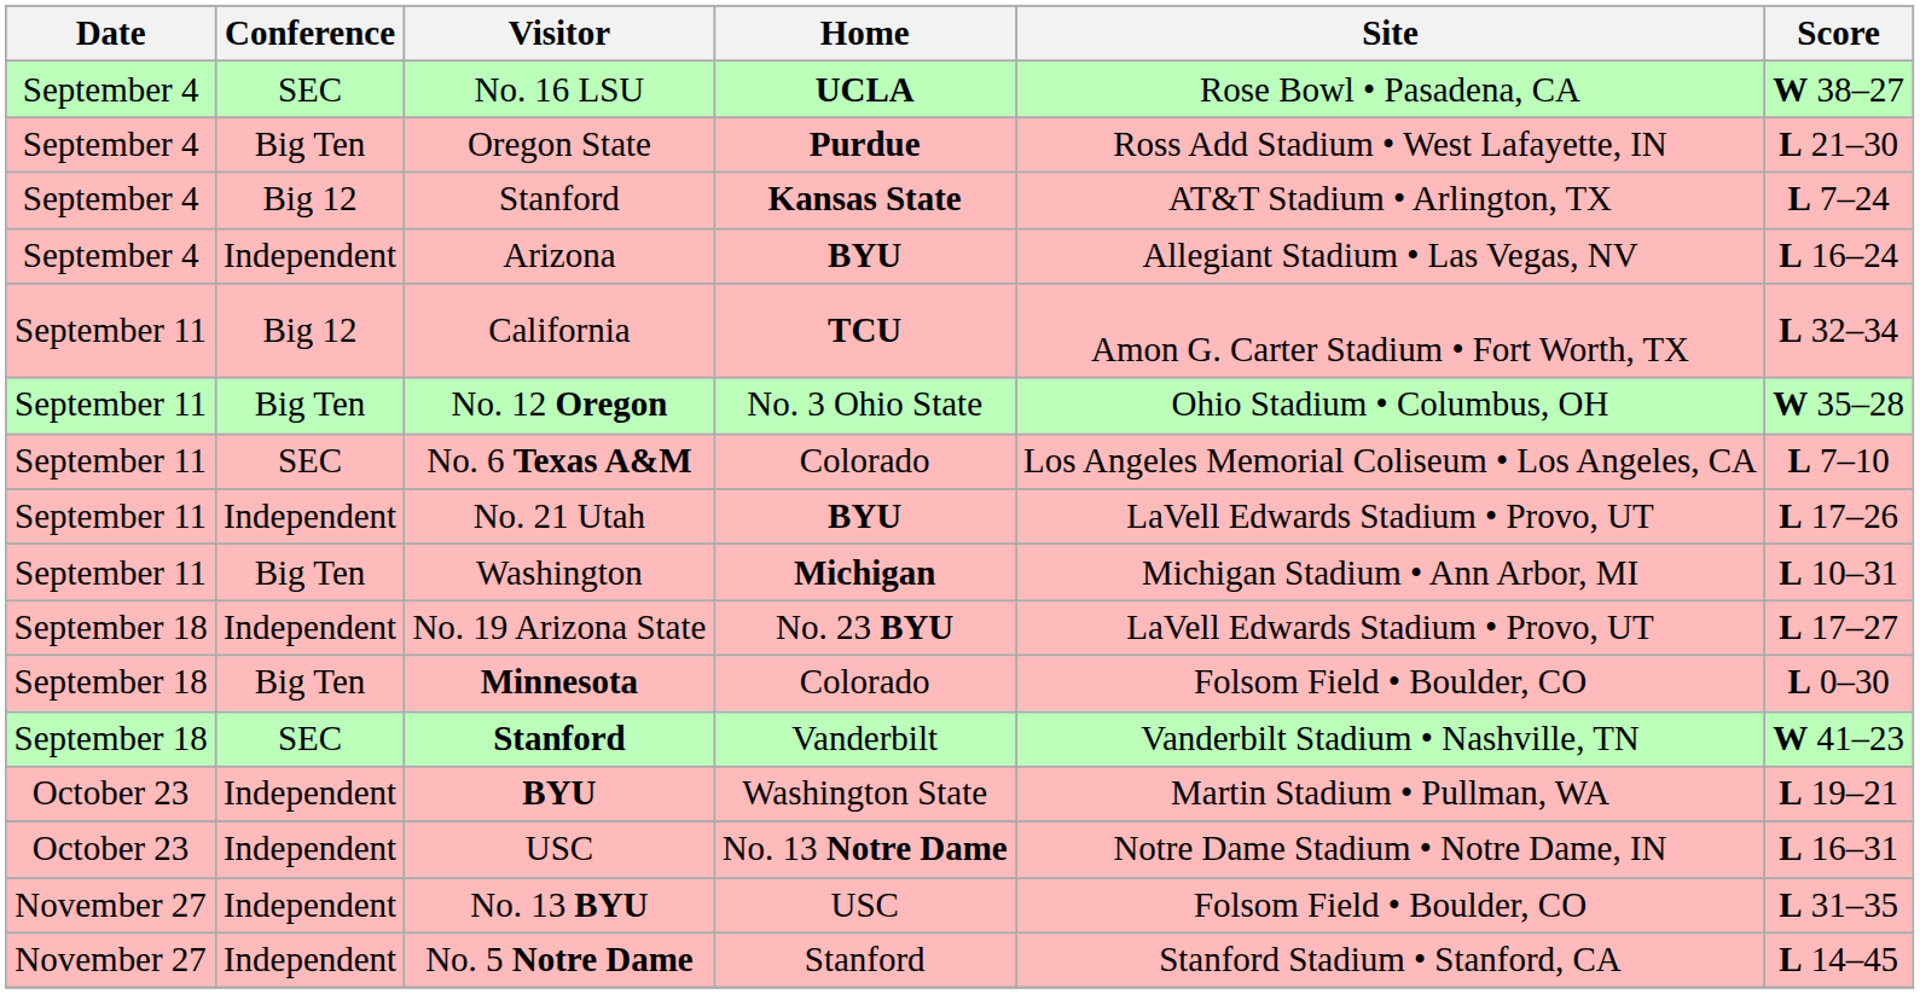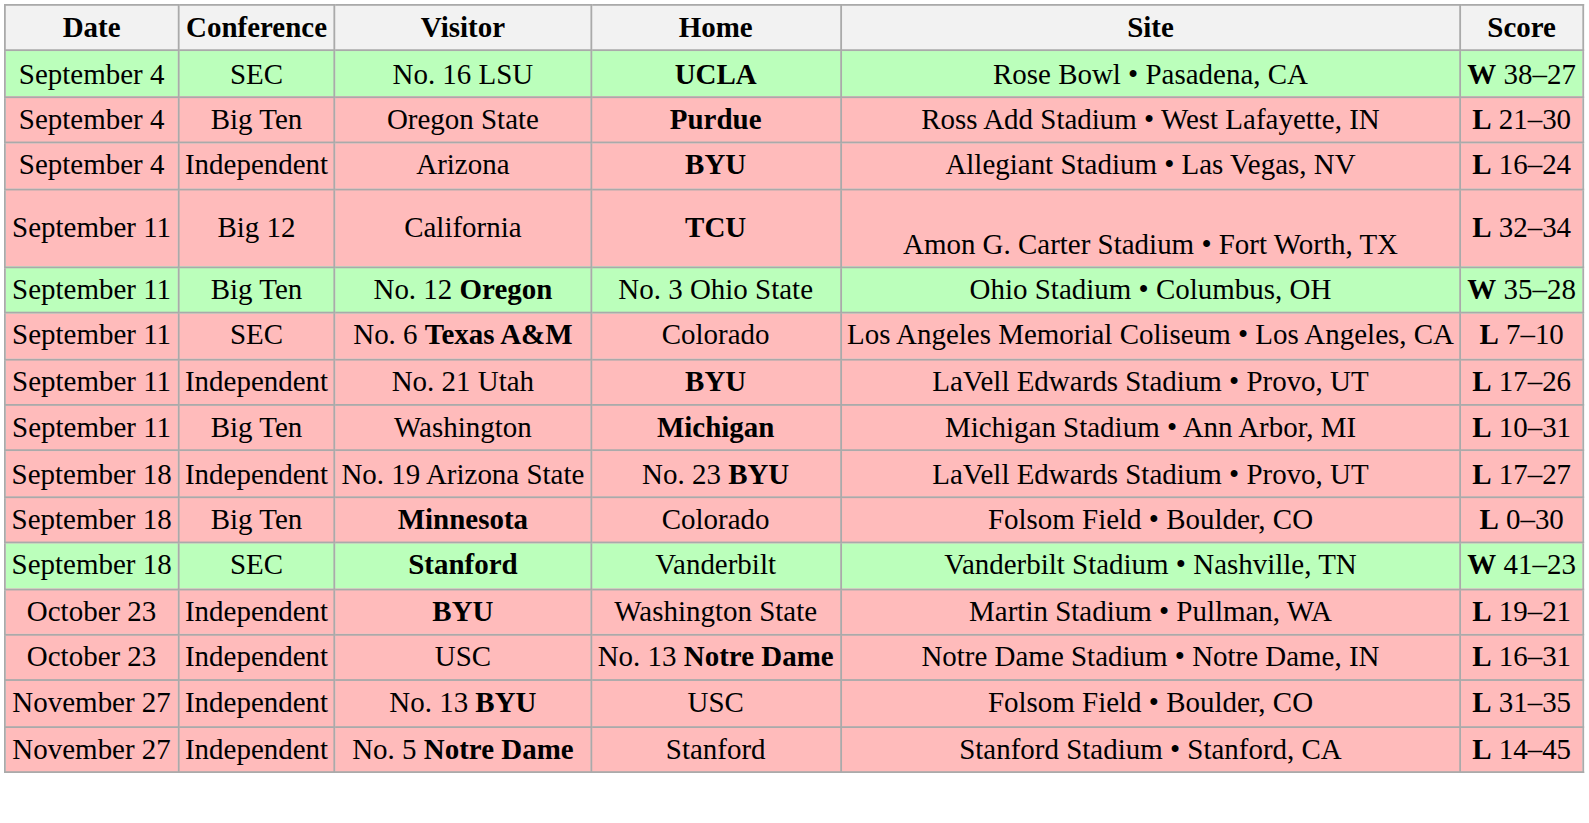- row: September 4 | Big 12 | Stanford | Kansas State | AT&T Stadium • Arlington, TX | L 7–24
